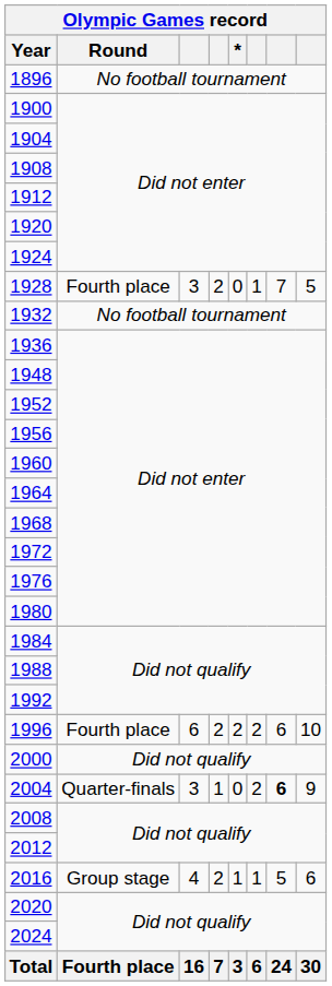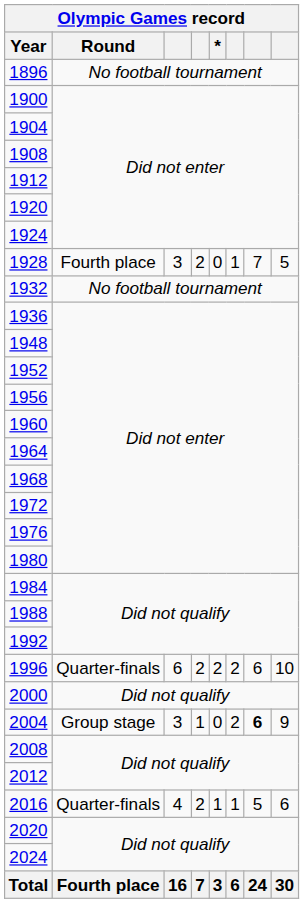1996 | Round: Fourth place -> Quarter-finals
2004 | Round: Quarter-finals -> Group stage
2016 | Round: Group stage -> Quarter-finals
